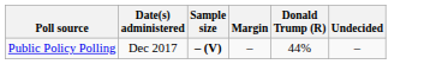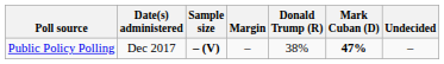+ column: Mark Cuban (D) | 47%
Public Policy Polling | Donald Trump (R): 44% -> 38%
